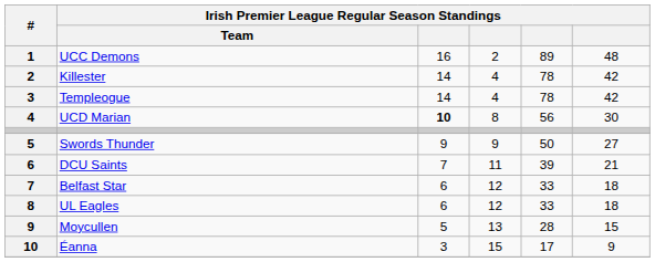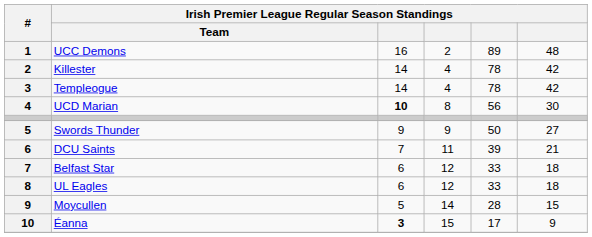Moycullen | column 4: 13 -> 14
Éanna | column 3: normal -> bold
